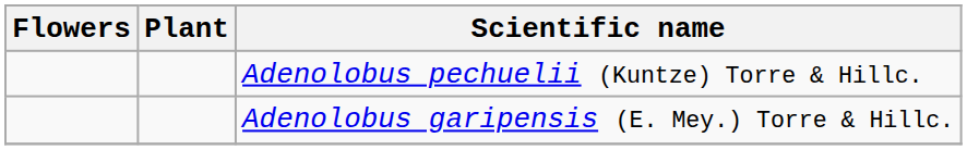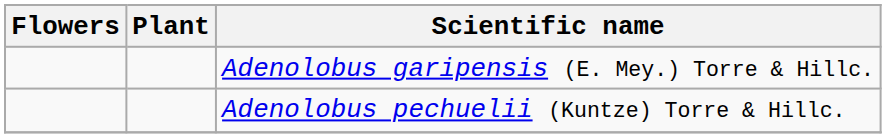rows swapped: Adenolobus garipensis (E. Mey.) Torre & Hillc. <-> Adenolobus pechuelii (Kuntze) Torre & Hillc.
